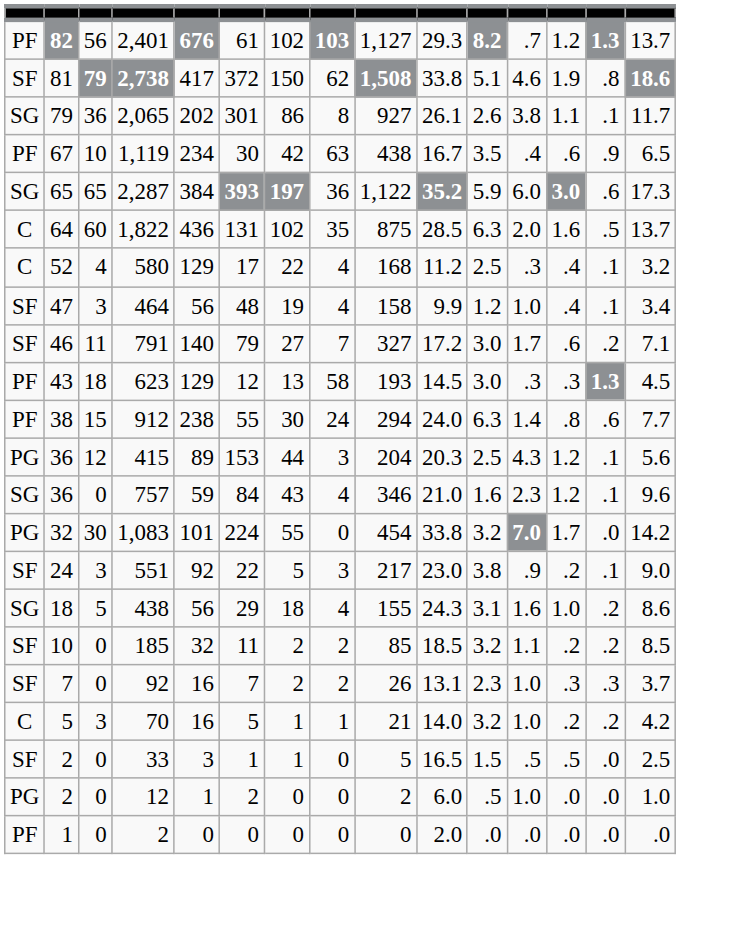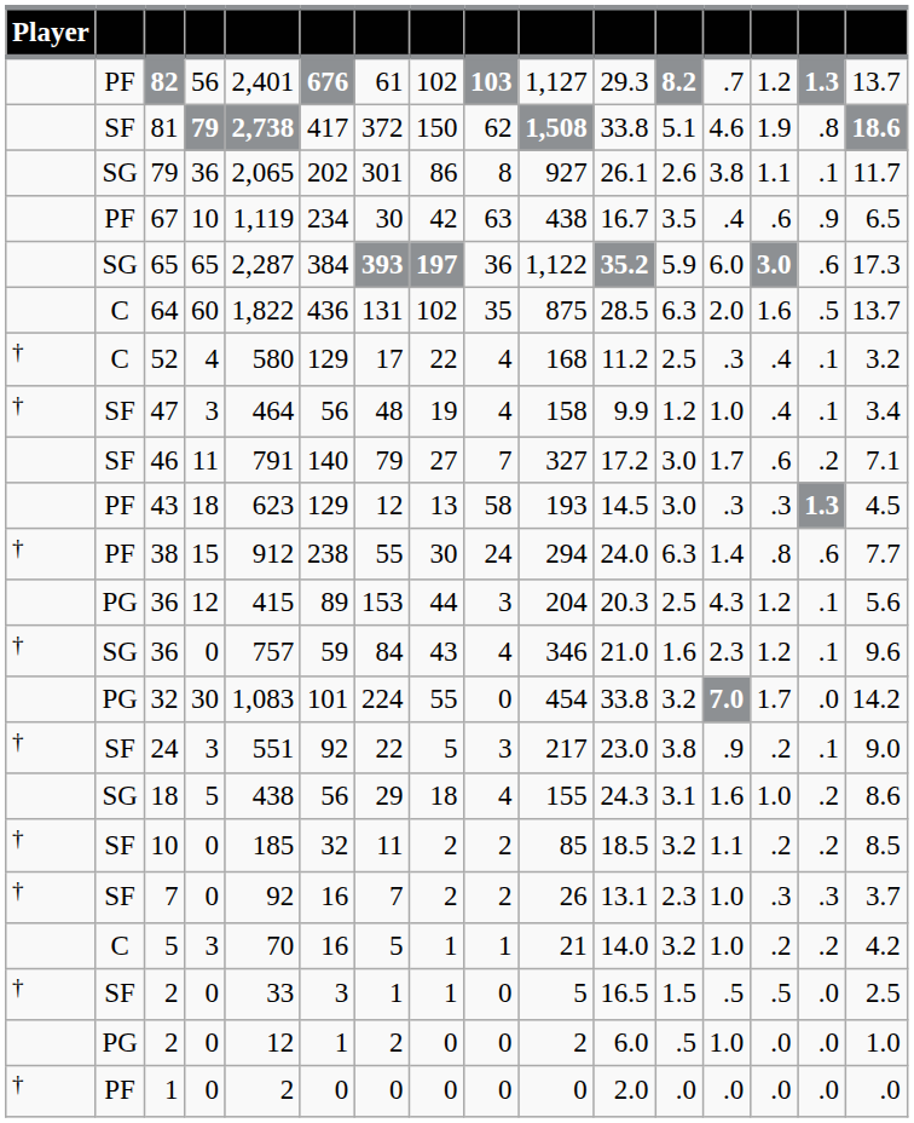+ column: Player | † | † | † | † | † | † | † | † | †
